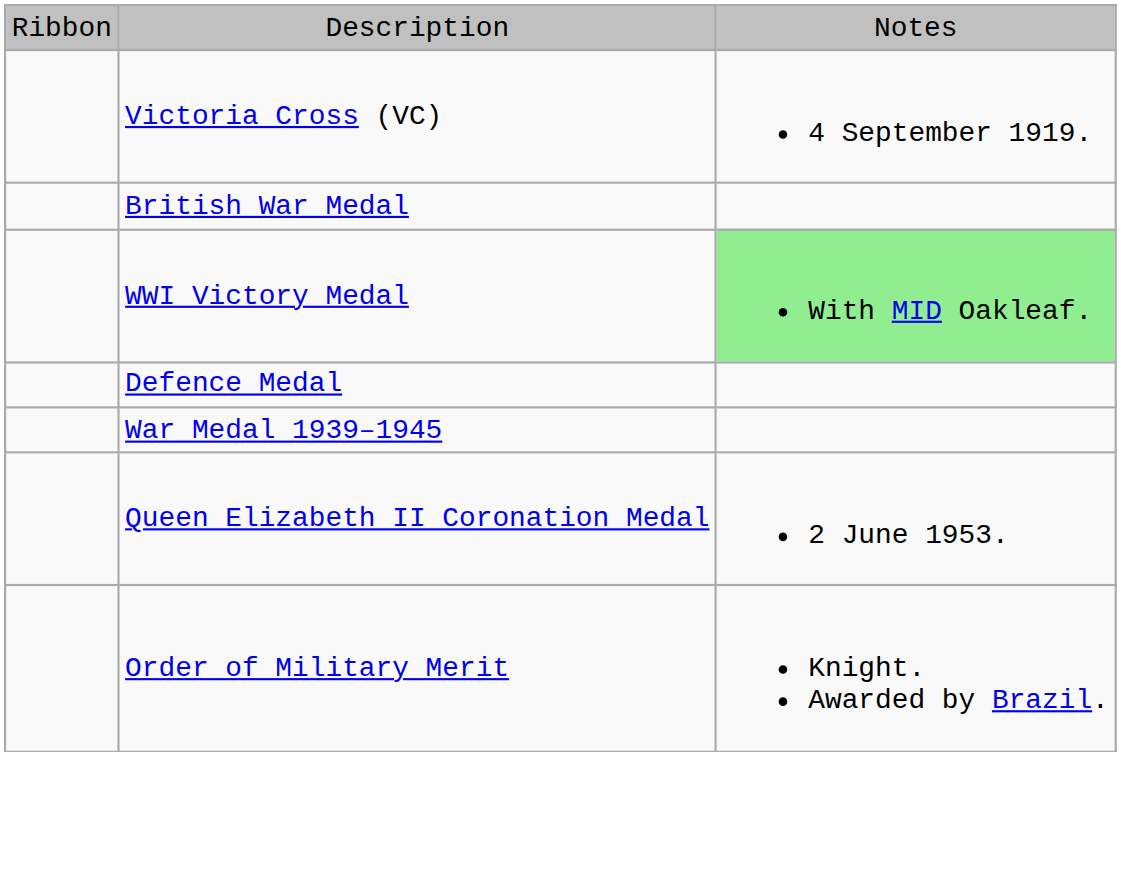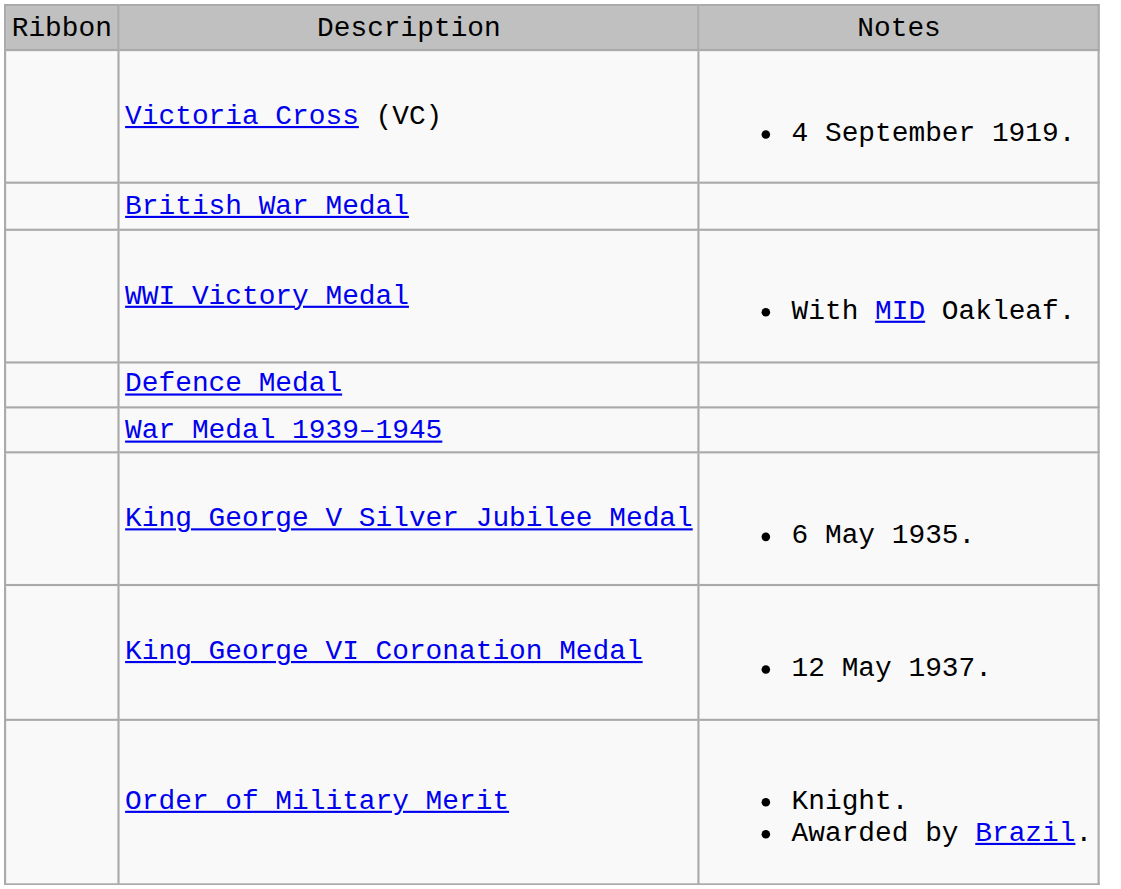WWI Victory Medal | column 3: lightgreen background -> no background
+ row: King George V Silver Jubilee Medal | 6 May 1935.
+ row: King George VI Coronation Medal | 12 May 1937.
- row: Queen Elizabeth II Coronation Medal | 2 June 1953.
